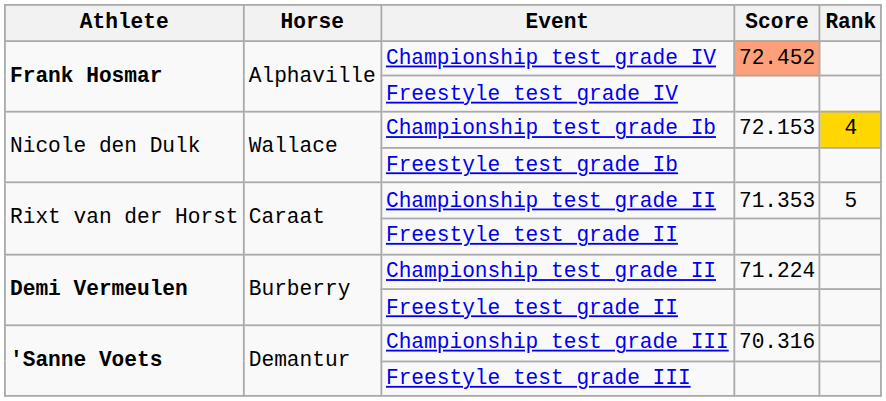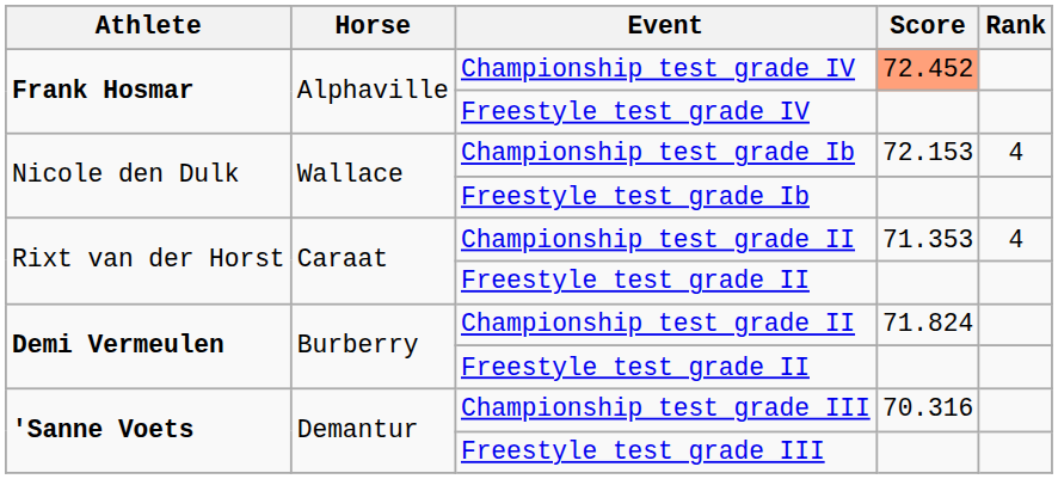Championship test grade Ib | Rank: gold background -> no background
Rixt van der Horst / Championship test grade II | Rank: 5 -> 4
Demi Vermeulen / Championship test grade II | Score: 71.224 -> 71.824
